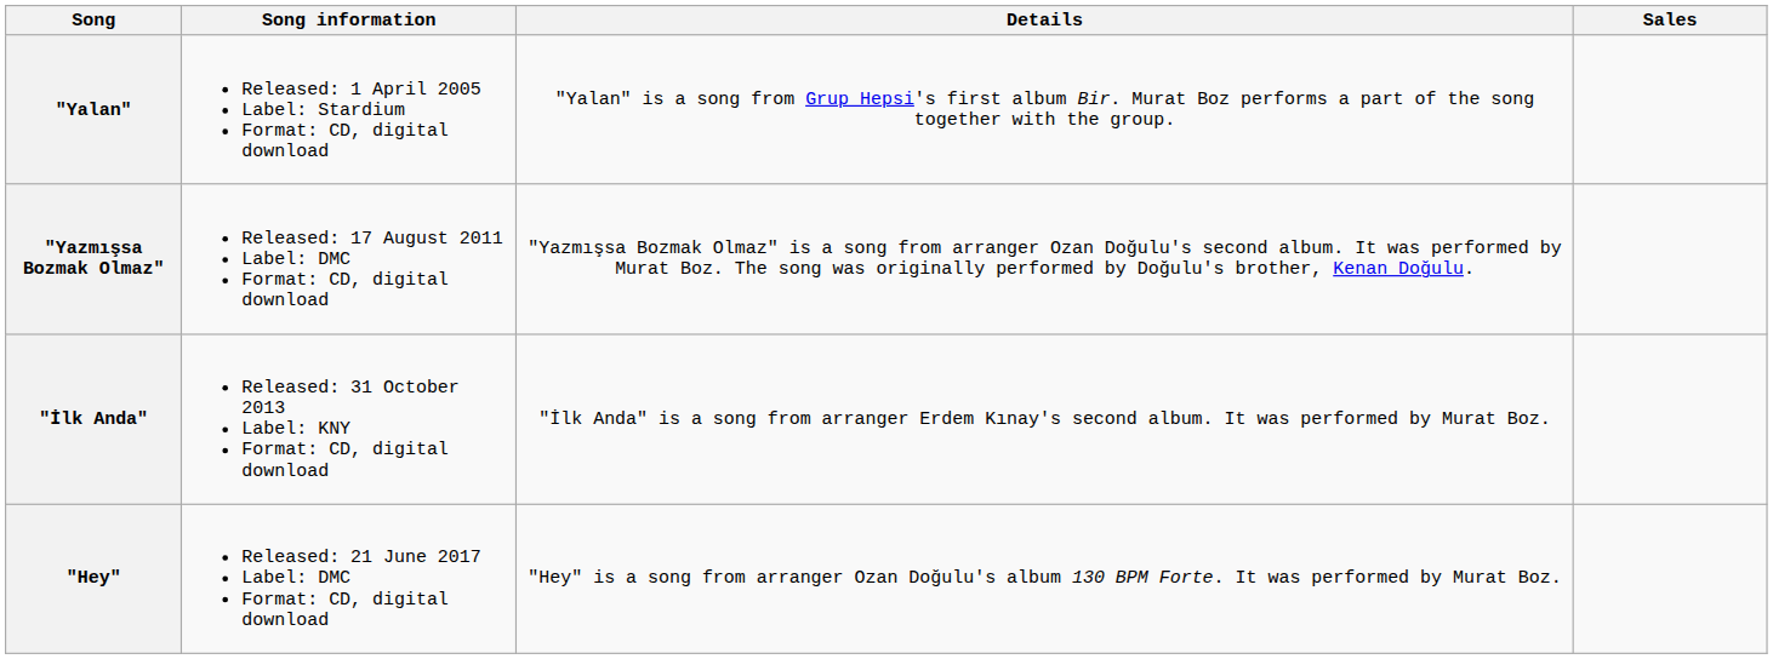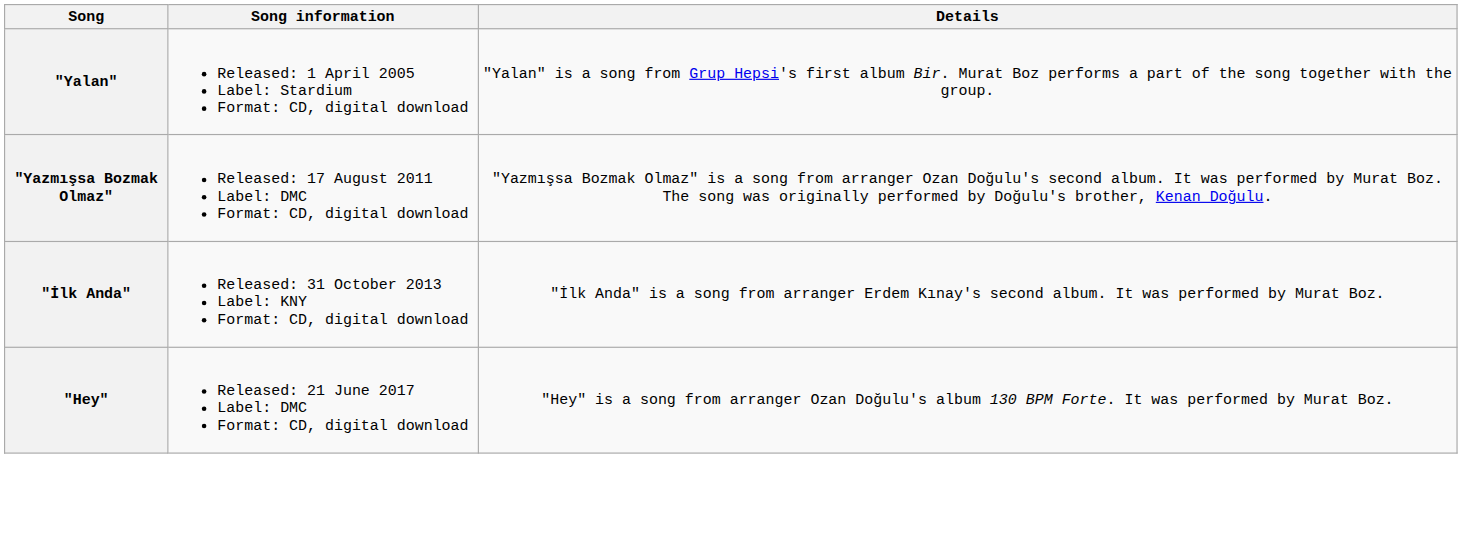- column: Sales
